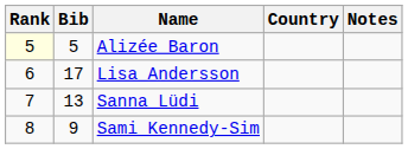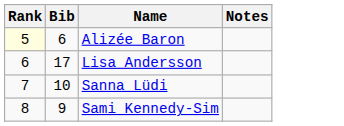- column: Country
Alizée Baron | Bib: 5 -> 6
Sanna Lüdi | Bib: 13 -> 10
